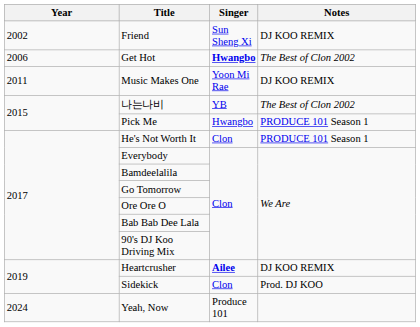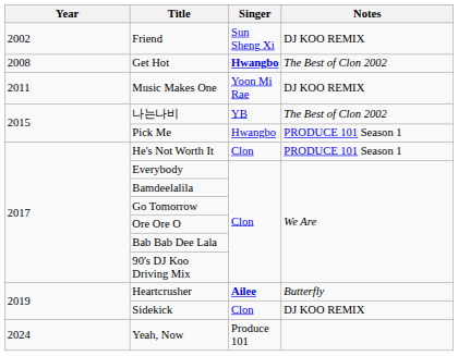Get Hot | Year: 2006 -> 2008
Heartcrusher | Notes: DJ KOO REMIX -> Butterfly
Sidekick | Notes: Prod. DJ KOO -> DJ KOO REMIX
